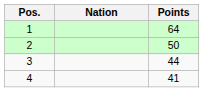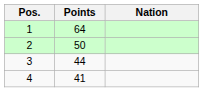columns swapped: Nation <-> Points
